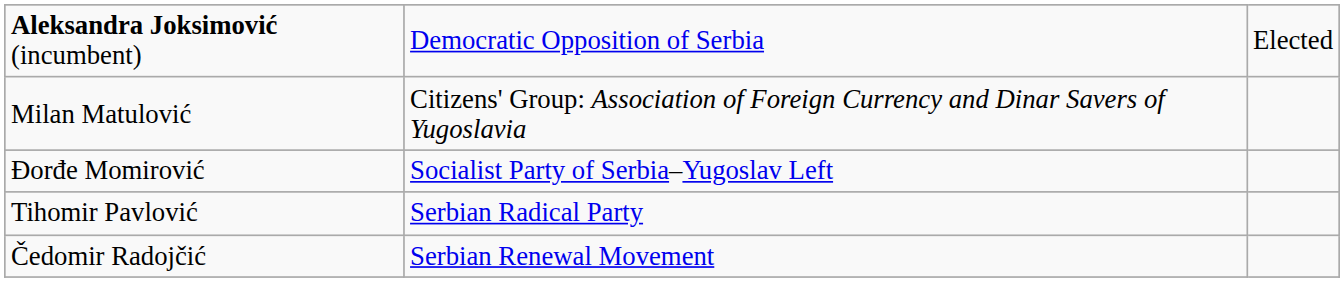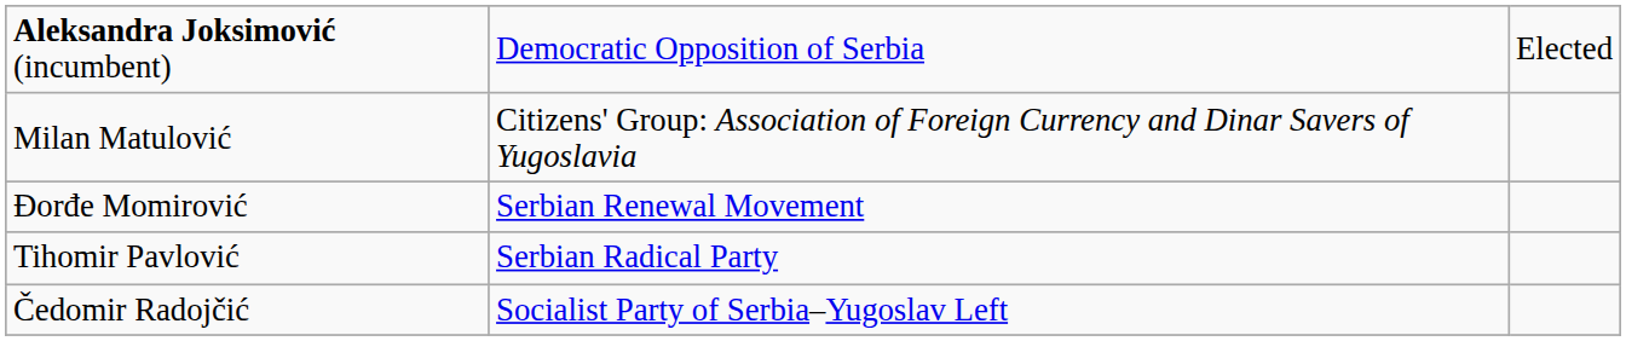Đorđe Momirović | column 2: Socialist Party of Serbia–Yugoslav Left -> Serbian Renewal Movement
Čedomir Radojčić | column 2: Serbian Renewal Movement -> Socialist Party of Serbia–Yugoslav Left
